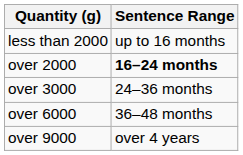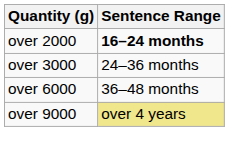- row: less than 2000 | up to 16 months
over 9000 | Sentence Range: no background -> khaki background
